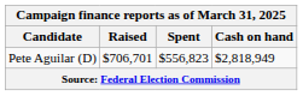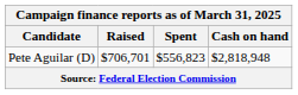Pete Aguilar (D) | Cash on hand: $2,818,949 -> $2,818,948
